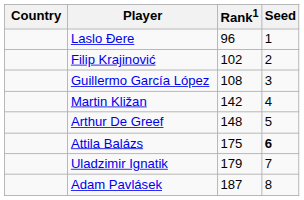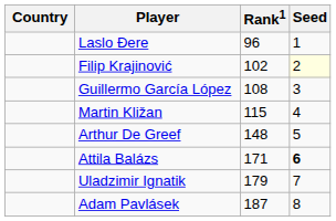Filip Krajinović | Seed: no background -> lightyellow background
Martin Kližan | Rank1: 142 -> 115
Attila Balázs | Rank1: 175 -> 171
